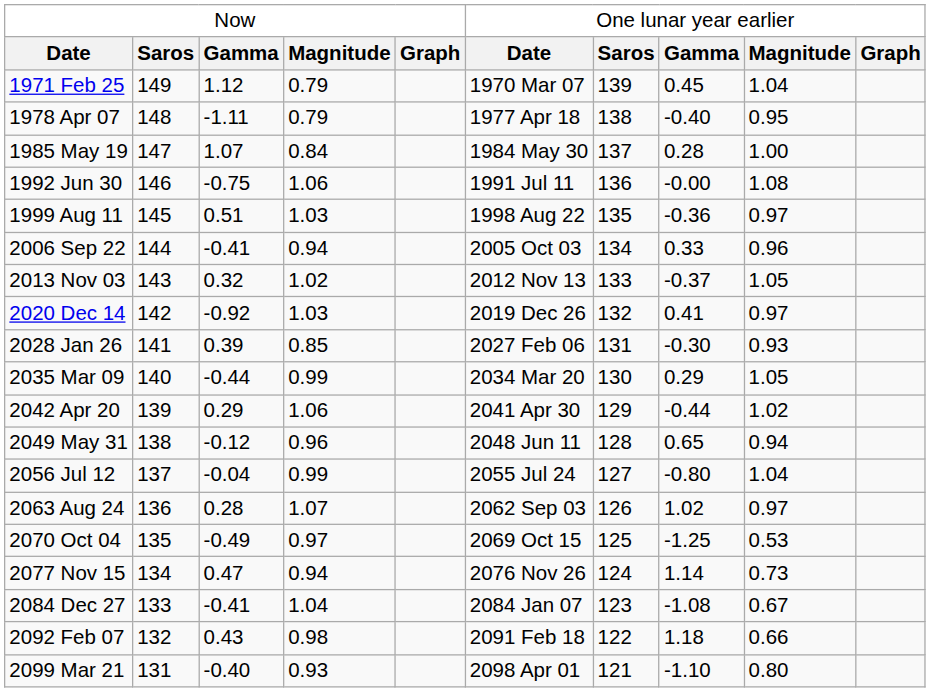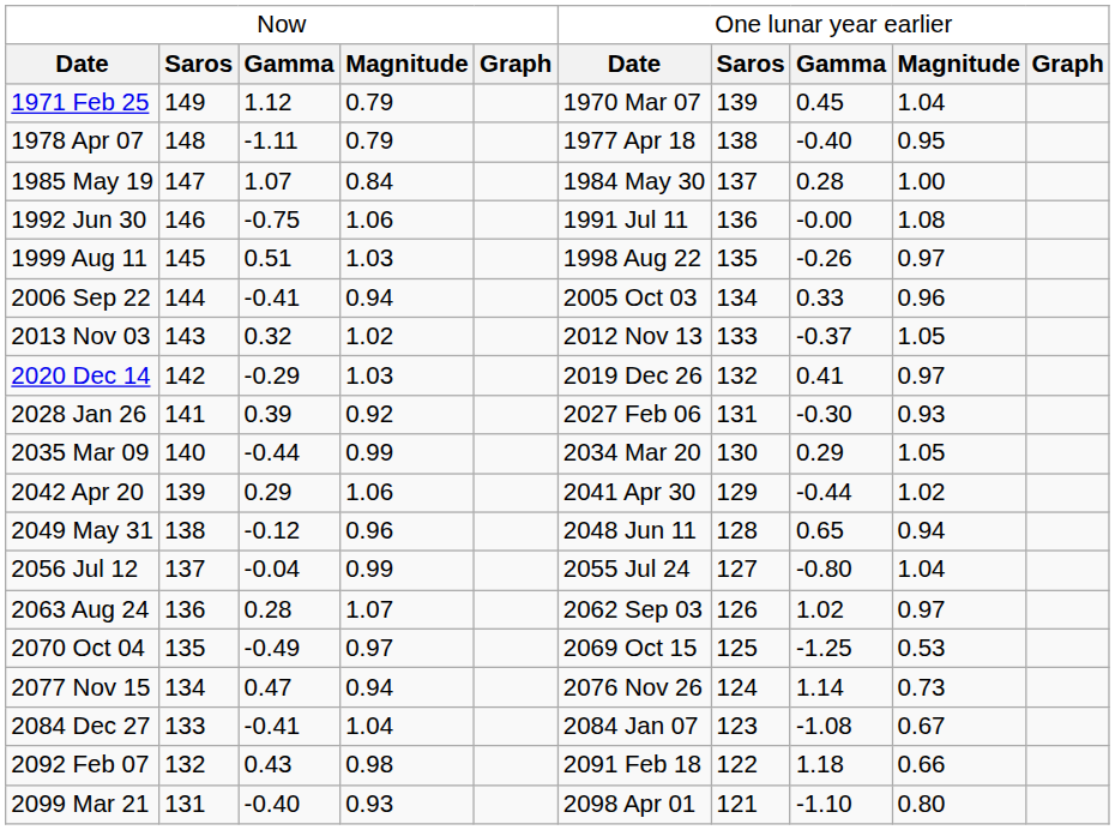1999 Aug 11 | column 8: -0.36 -> -0.26
2020 Dec 14 | column 3: -0.92 -> -0.29
2028 Jan 26 | column 4: 0.85 -> 0.92
